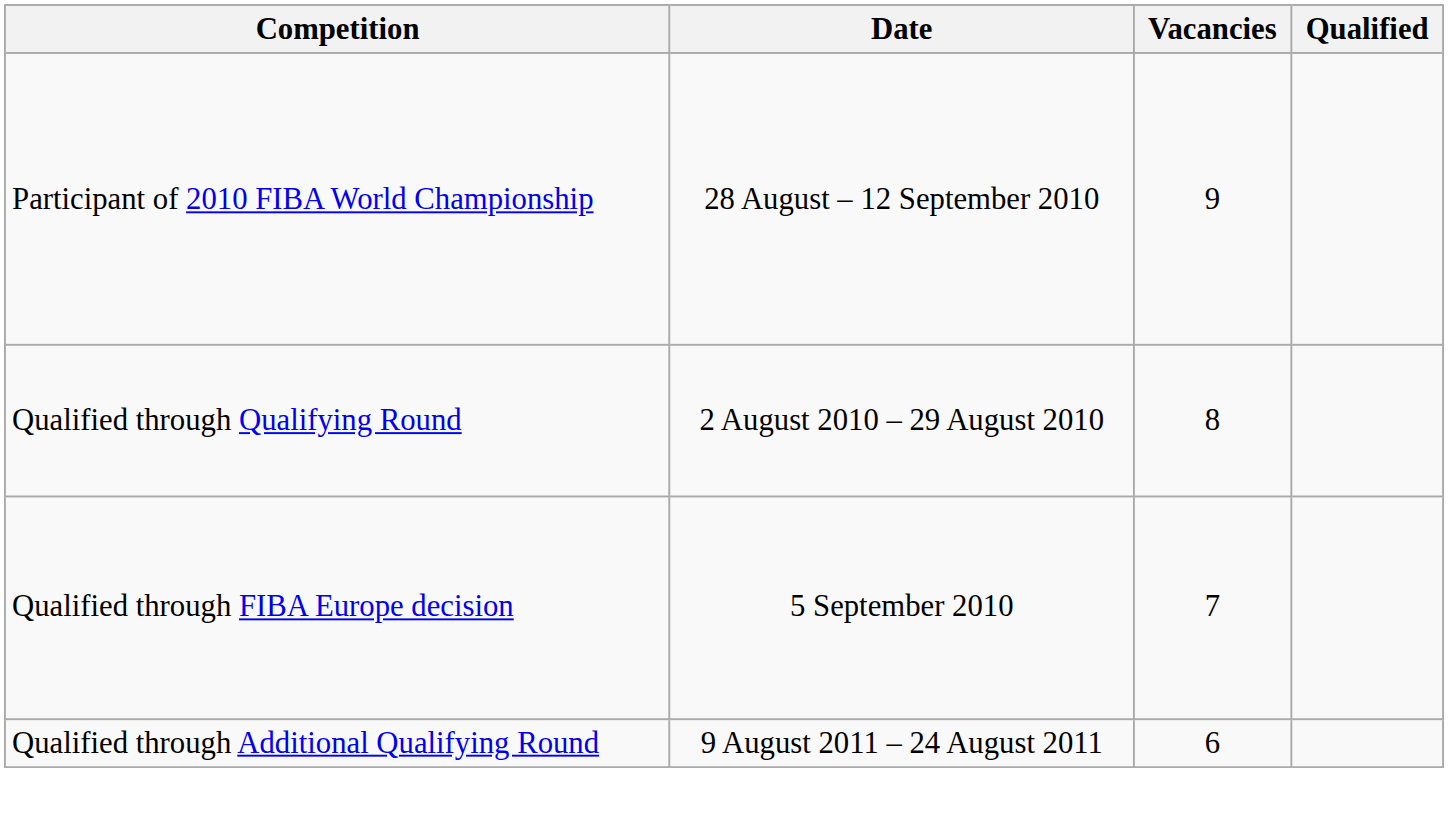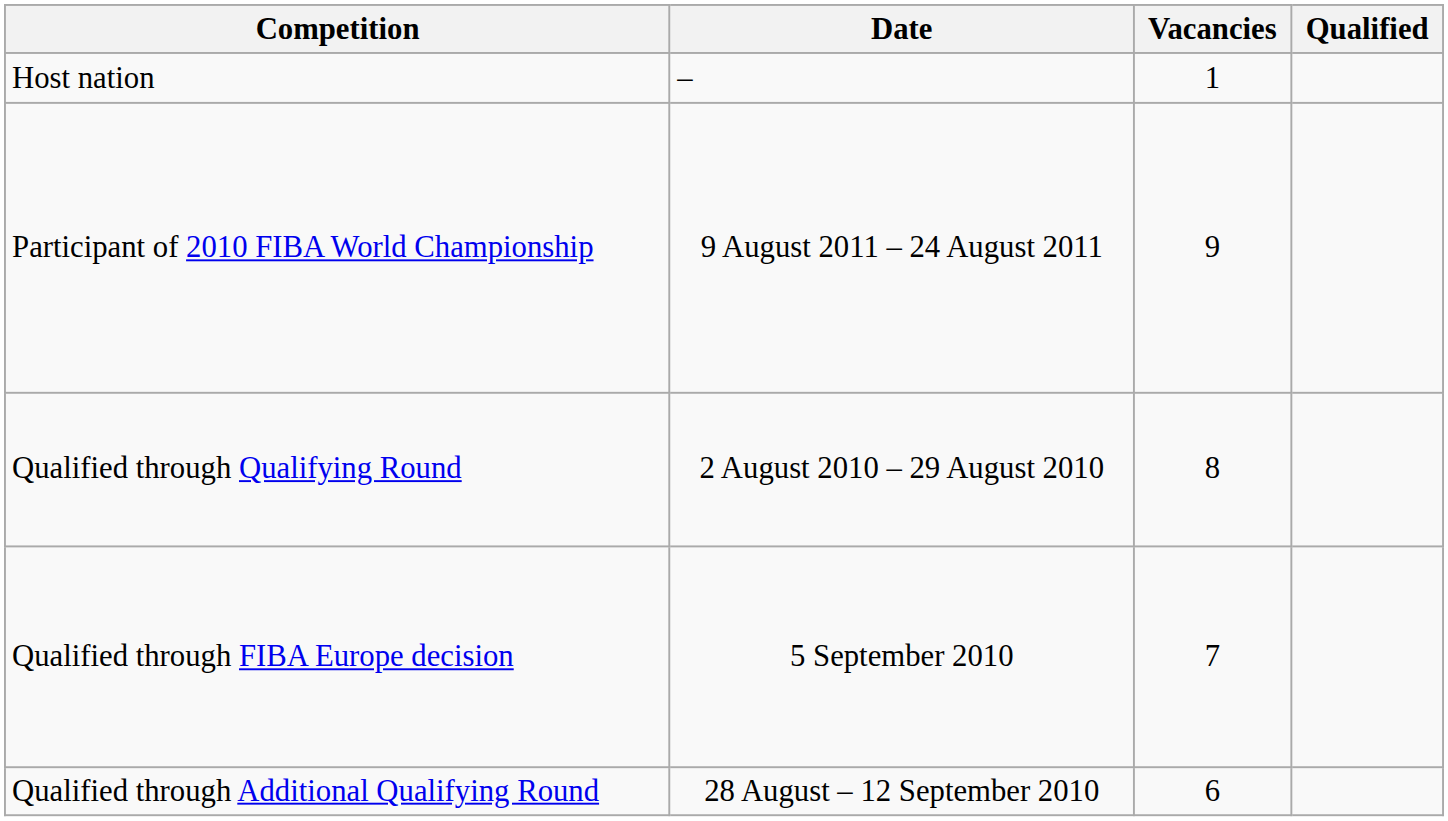+ row: Host nation | – | 1
Participant of 2010 FIBA World Championship | Date: 28 August – 12 September 2010 -> 9 August 2011 – 24 August 2011
Qualified through Additional Qualifying Round | Date: 9 August 2011 – 24 August 2011 -> 28 August – 12 September 2010
